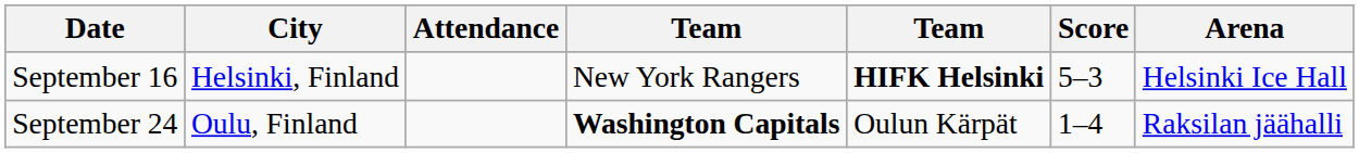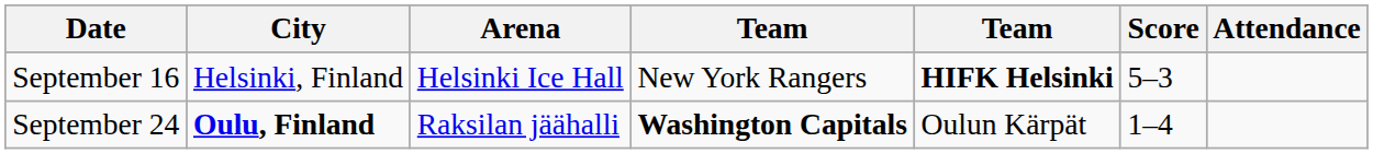columns swapped: Arena <-> Attendance
September 24 | City: normal -> bold
